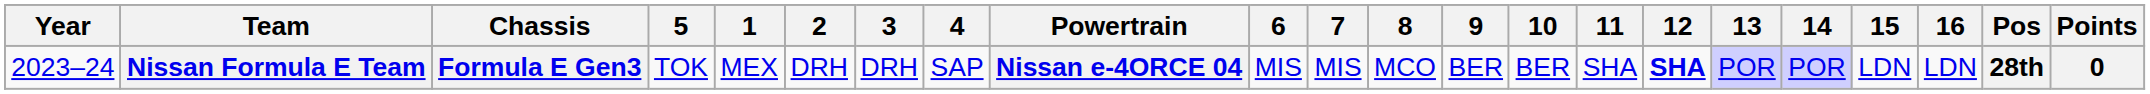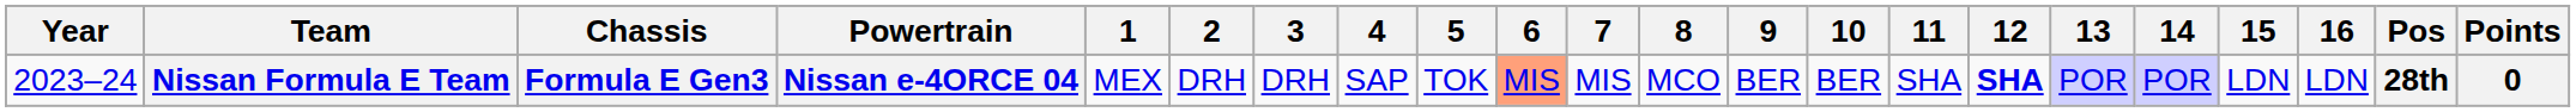columns swapped: Powertrain <-> 5
Nissan Formula E Team | 6: no background -> lightsalmon background
